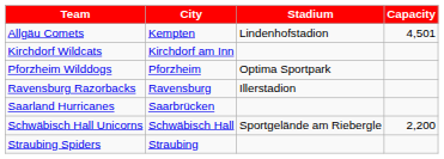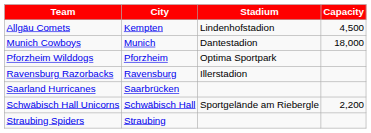Allgäu Comets | column 4: 4,501 -> 4,500
- row: Kirchdorf Wildcats | Kirchdorf am Inn
+ row: Munich Cowboys | Munich | Dantestadion | 18,000
